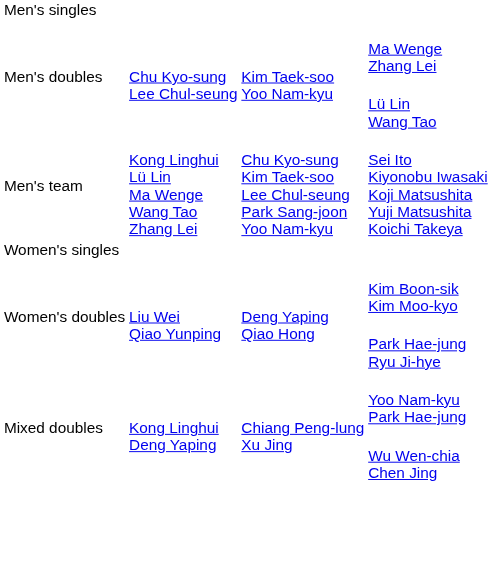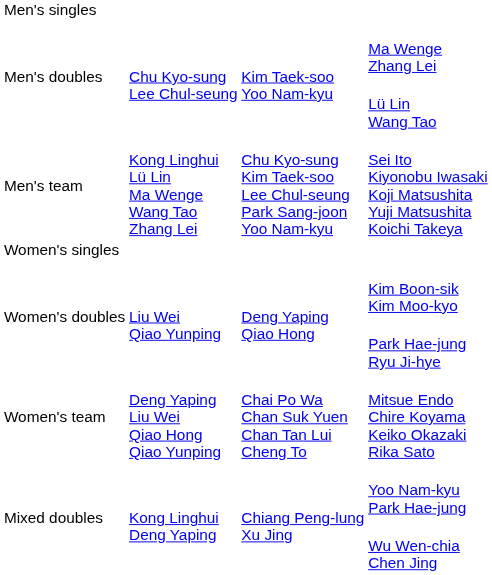+ row: Women's team | Deng Yaping Liu Wei Qiao Hong Qiao Yunping | Chai Po Wa Chan Suk Yuen Chan Tan Lui Cheng To | Mitsue Endo Chire Koyama Keiko Okazaki Rika Sato
